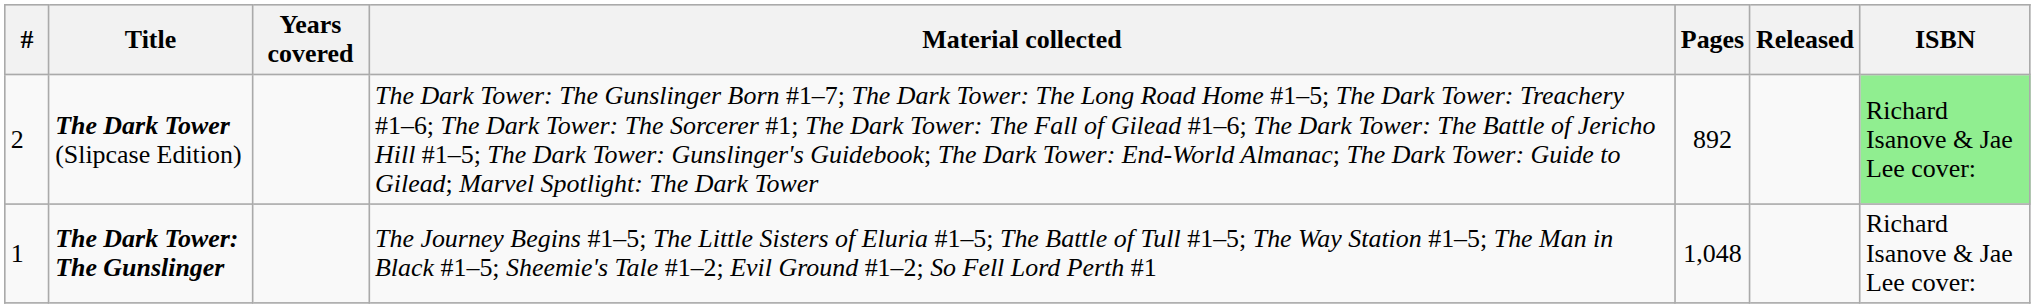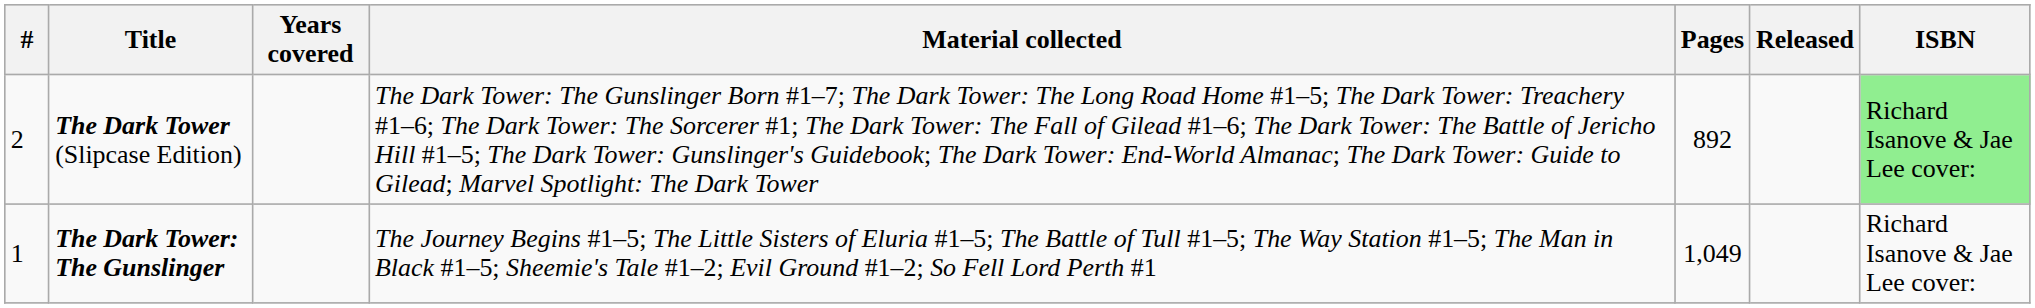The Dark Tower: The Gunslinger | Pages: 1,048 -> 1,049
